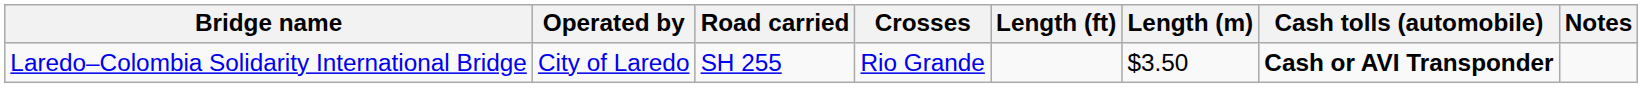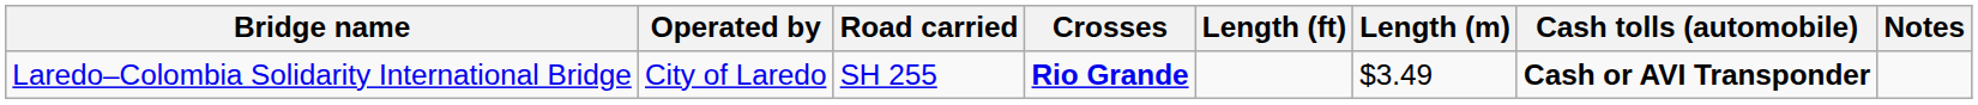Laredo–Colombia Solidarity International Bridge | Crosses: normal -> bold
Laredo–Colombia Solidarity International Bridge | Length (m): $3.50 -> $3.49
